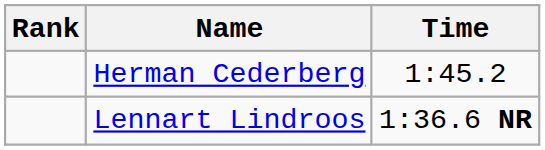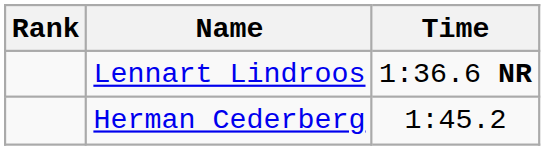rows swapped: Lennart Lindroos <-> Herman Cederberg
